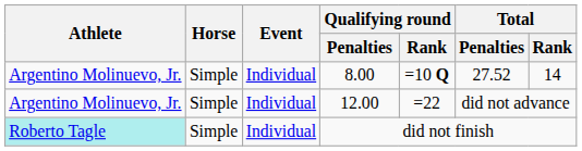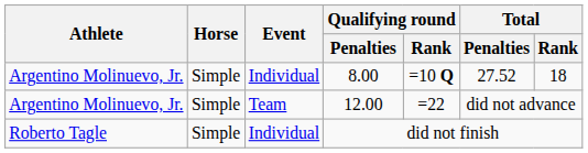8.00 | Total / Rank: 14 -> 18
12.00 | Event: Individual -> Team
did not finish | Athlete: paleturquoise background -> no background
